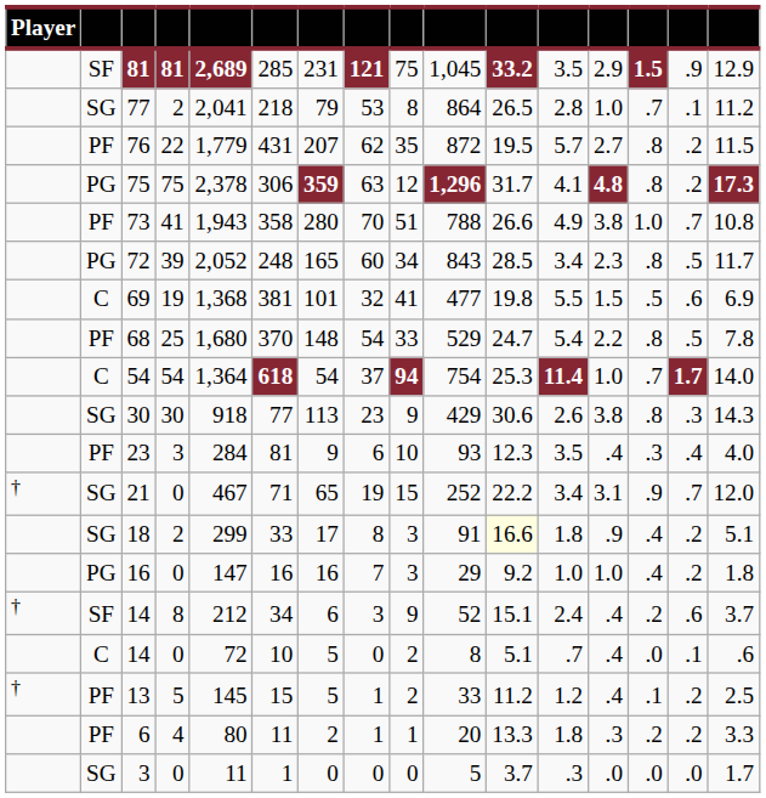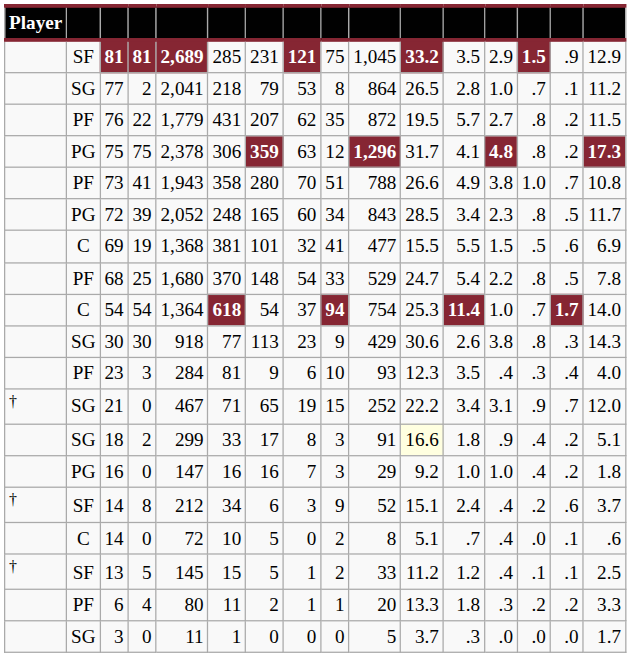69 | column 11: 19.8 -> 15.5
13 | column 2: PF -> SF
13 | column 15: .2 -> .1
